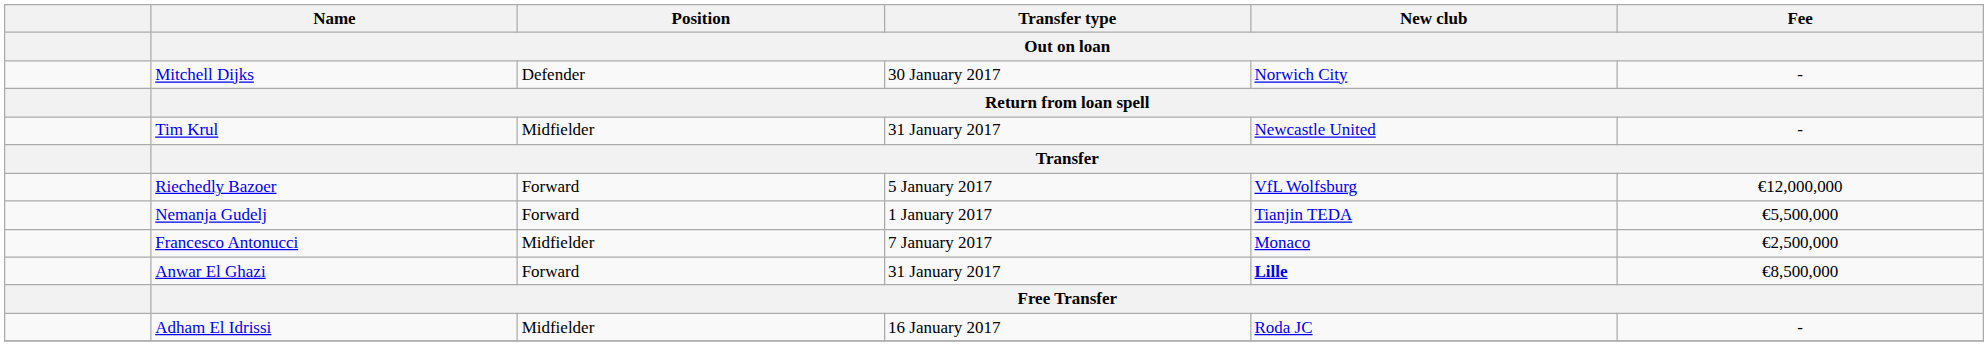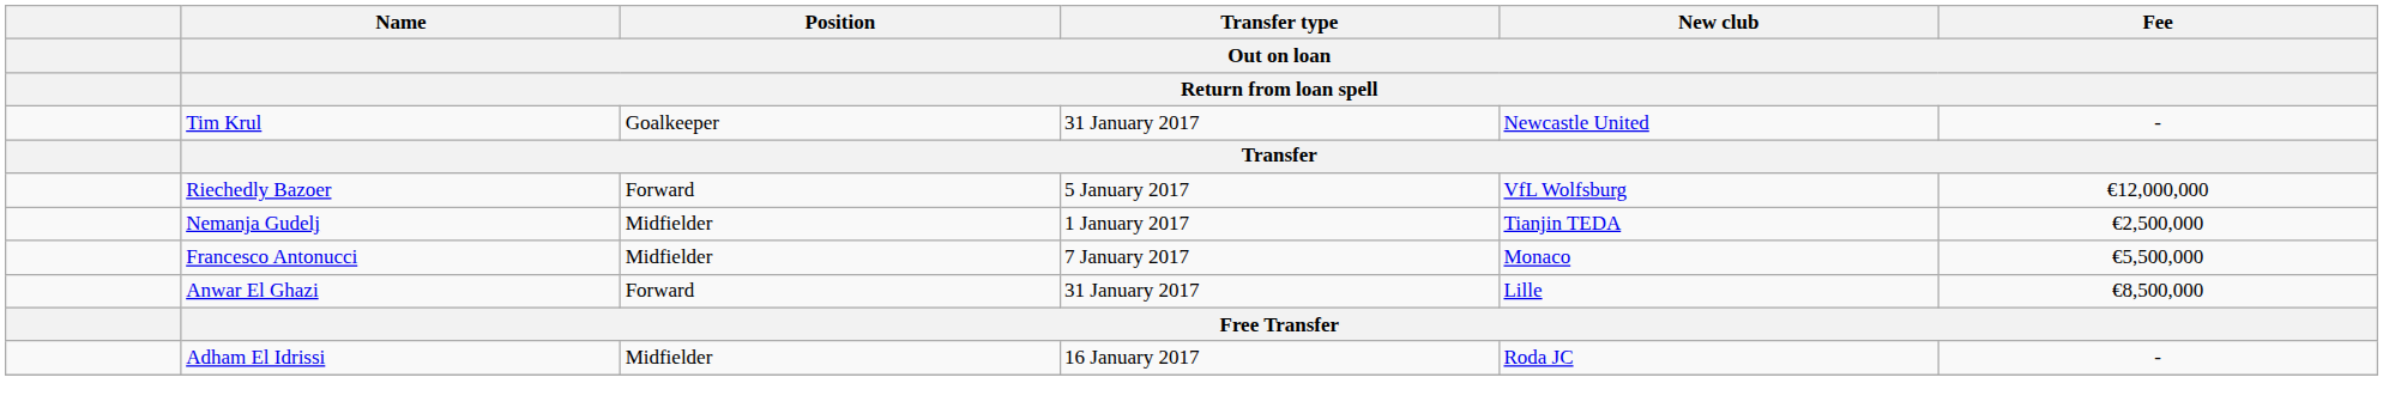- row: Mitchell Dijks | Defender | 30 January 2017 | Norwich City | -
Tim Krul | Position / Out on loan: Midfielder -> Goalkeeper
Nemanja Gudelj | Position / Out on loan: Forward -> Midfielder
Nemanja Gudelj | Fee / Out on loan: €5,500,000 -> €2,500,000
Francesco Antonucci | Fee / Out on loan: €2,500,000 -> €5,500,000
Anwar El Ghazi | New club / Out on loan: bold -> normal
